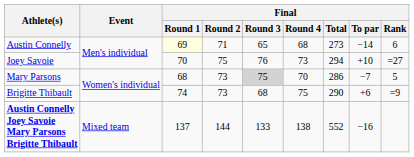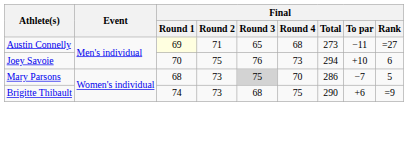Austin Connelly | Final / To par: −14 -> −11
Austin Connelly | Final / Rank: 6 -> =27
Joey Savoie | Final / Rank: =27 -> 6
- row: Austin Connelly Joey Savoie Mary Parsons Brigitte Thibault | Mixed team | 137 | 144 | 133 | 138 | 552 | −16
